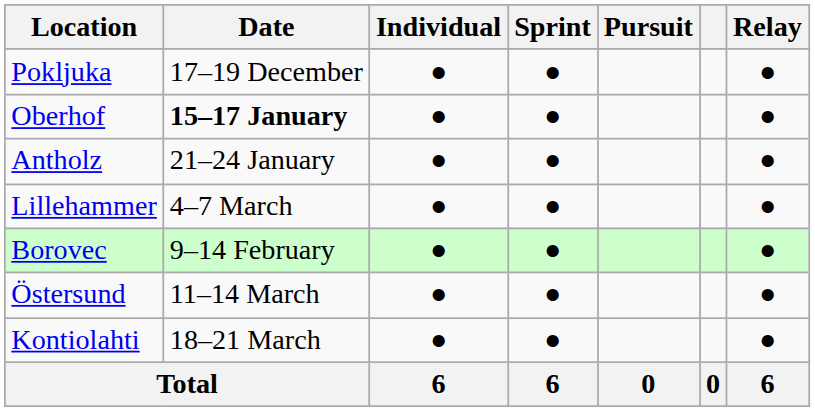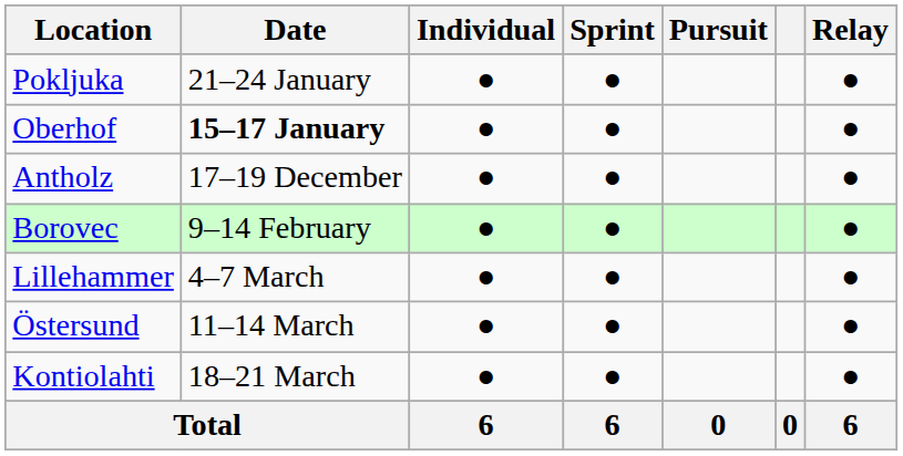Pokljuka | Date: 17–19 December -> 21–24 January
Antholz | Date: 21–24 January -> 17–19 December
rows swapped: Borovec <-> Lillehammer
